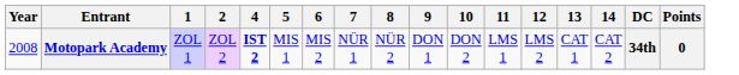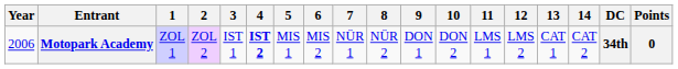+ column: 3 | IST 1
Motopark Academy | Year: 2008 -> 2006
